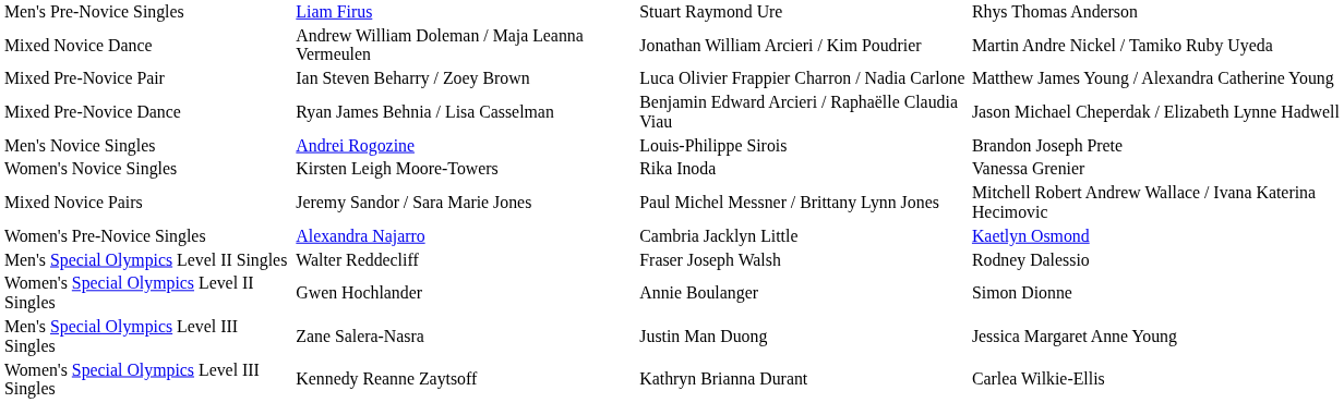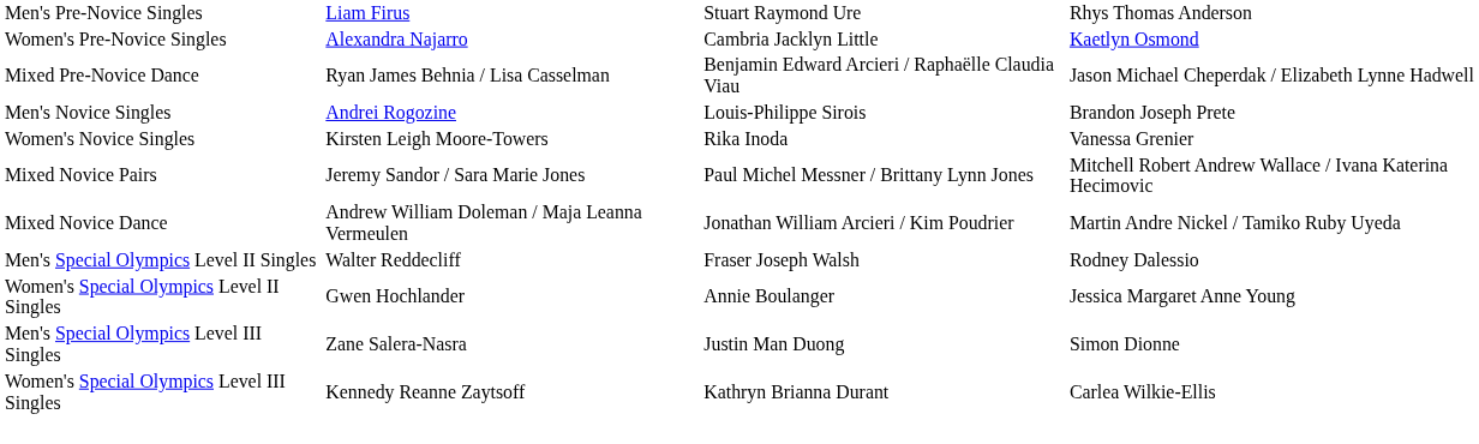rows swapped: Women's Pre-Novice Singles <-> Mixed Novice Dance
- row: Mixed Pre-Novice Pair | Ian Steven Beharry / Zoey Brown | Luca Olivier Frappier Charron / Nadia Carlone | Matthew James Young / Alexandra Catherine Young
Women's Special Olympics Level II Singles | column 4: Simon Dionne -> Jessica Margaret Anne Young
Men's Special Olympics Level III Singles | column 4: Jessica Margaret Anne Young -> Simon Dionne
